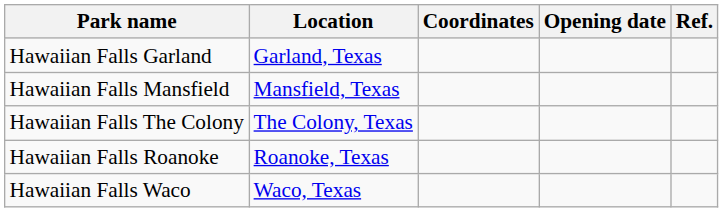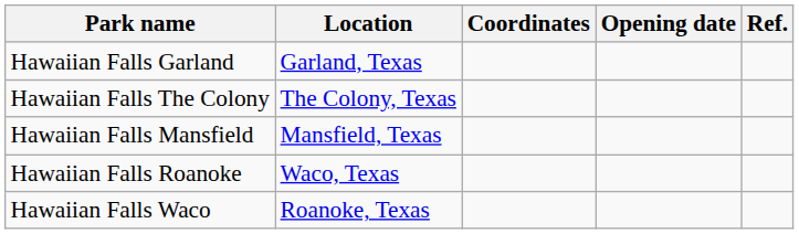rows swapped: Hawaiian Falls The Colony <-> Hawaiian Falls Mansfield
Hawaiian Falls Roanoke | Location: Roanoke, Texas -> Waco, Texas
Hawaiian Falls Waco | Location: Waco, Texas -> Roanoke, Texas
